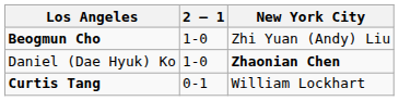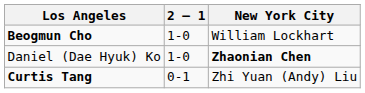Beogmun Cho | New York City: Zhi Yuan (Andy) Liu -> William Lockhart
Curtis Tang | New York City: William Lockhart -> Zhi Yuan (Andy) Liu
